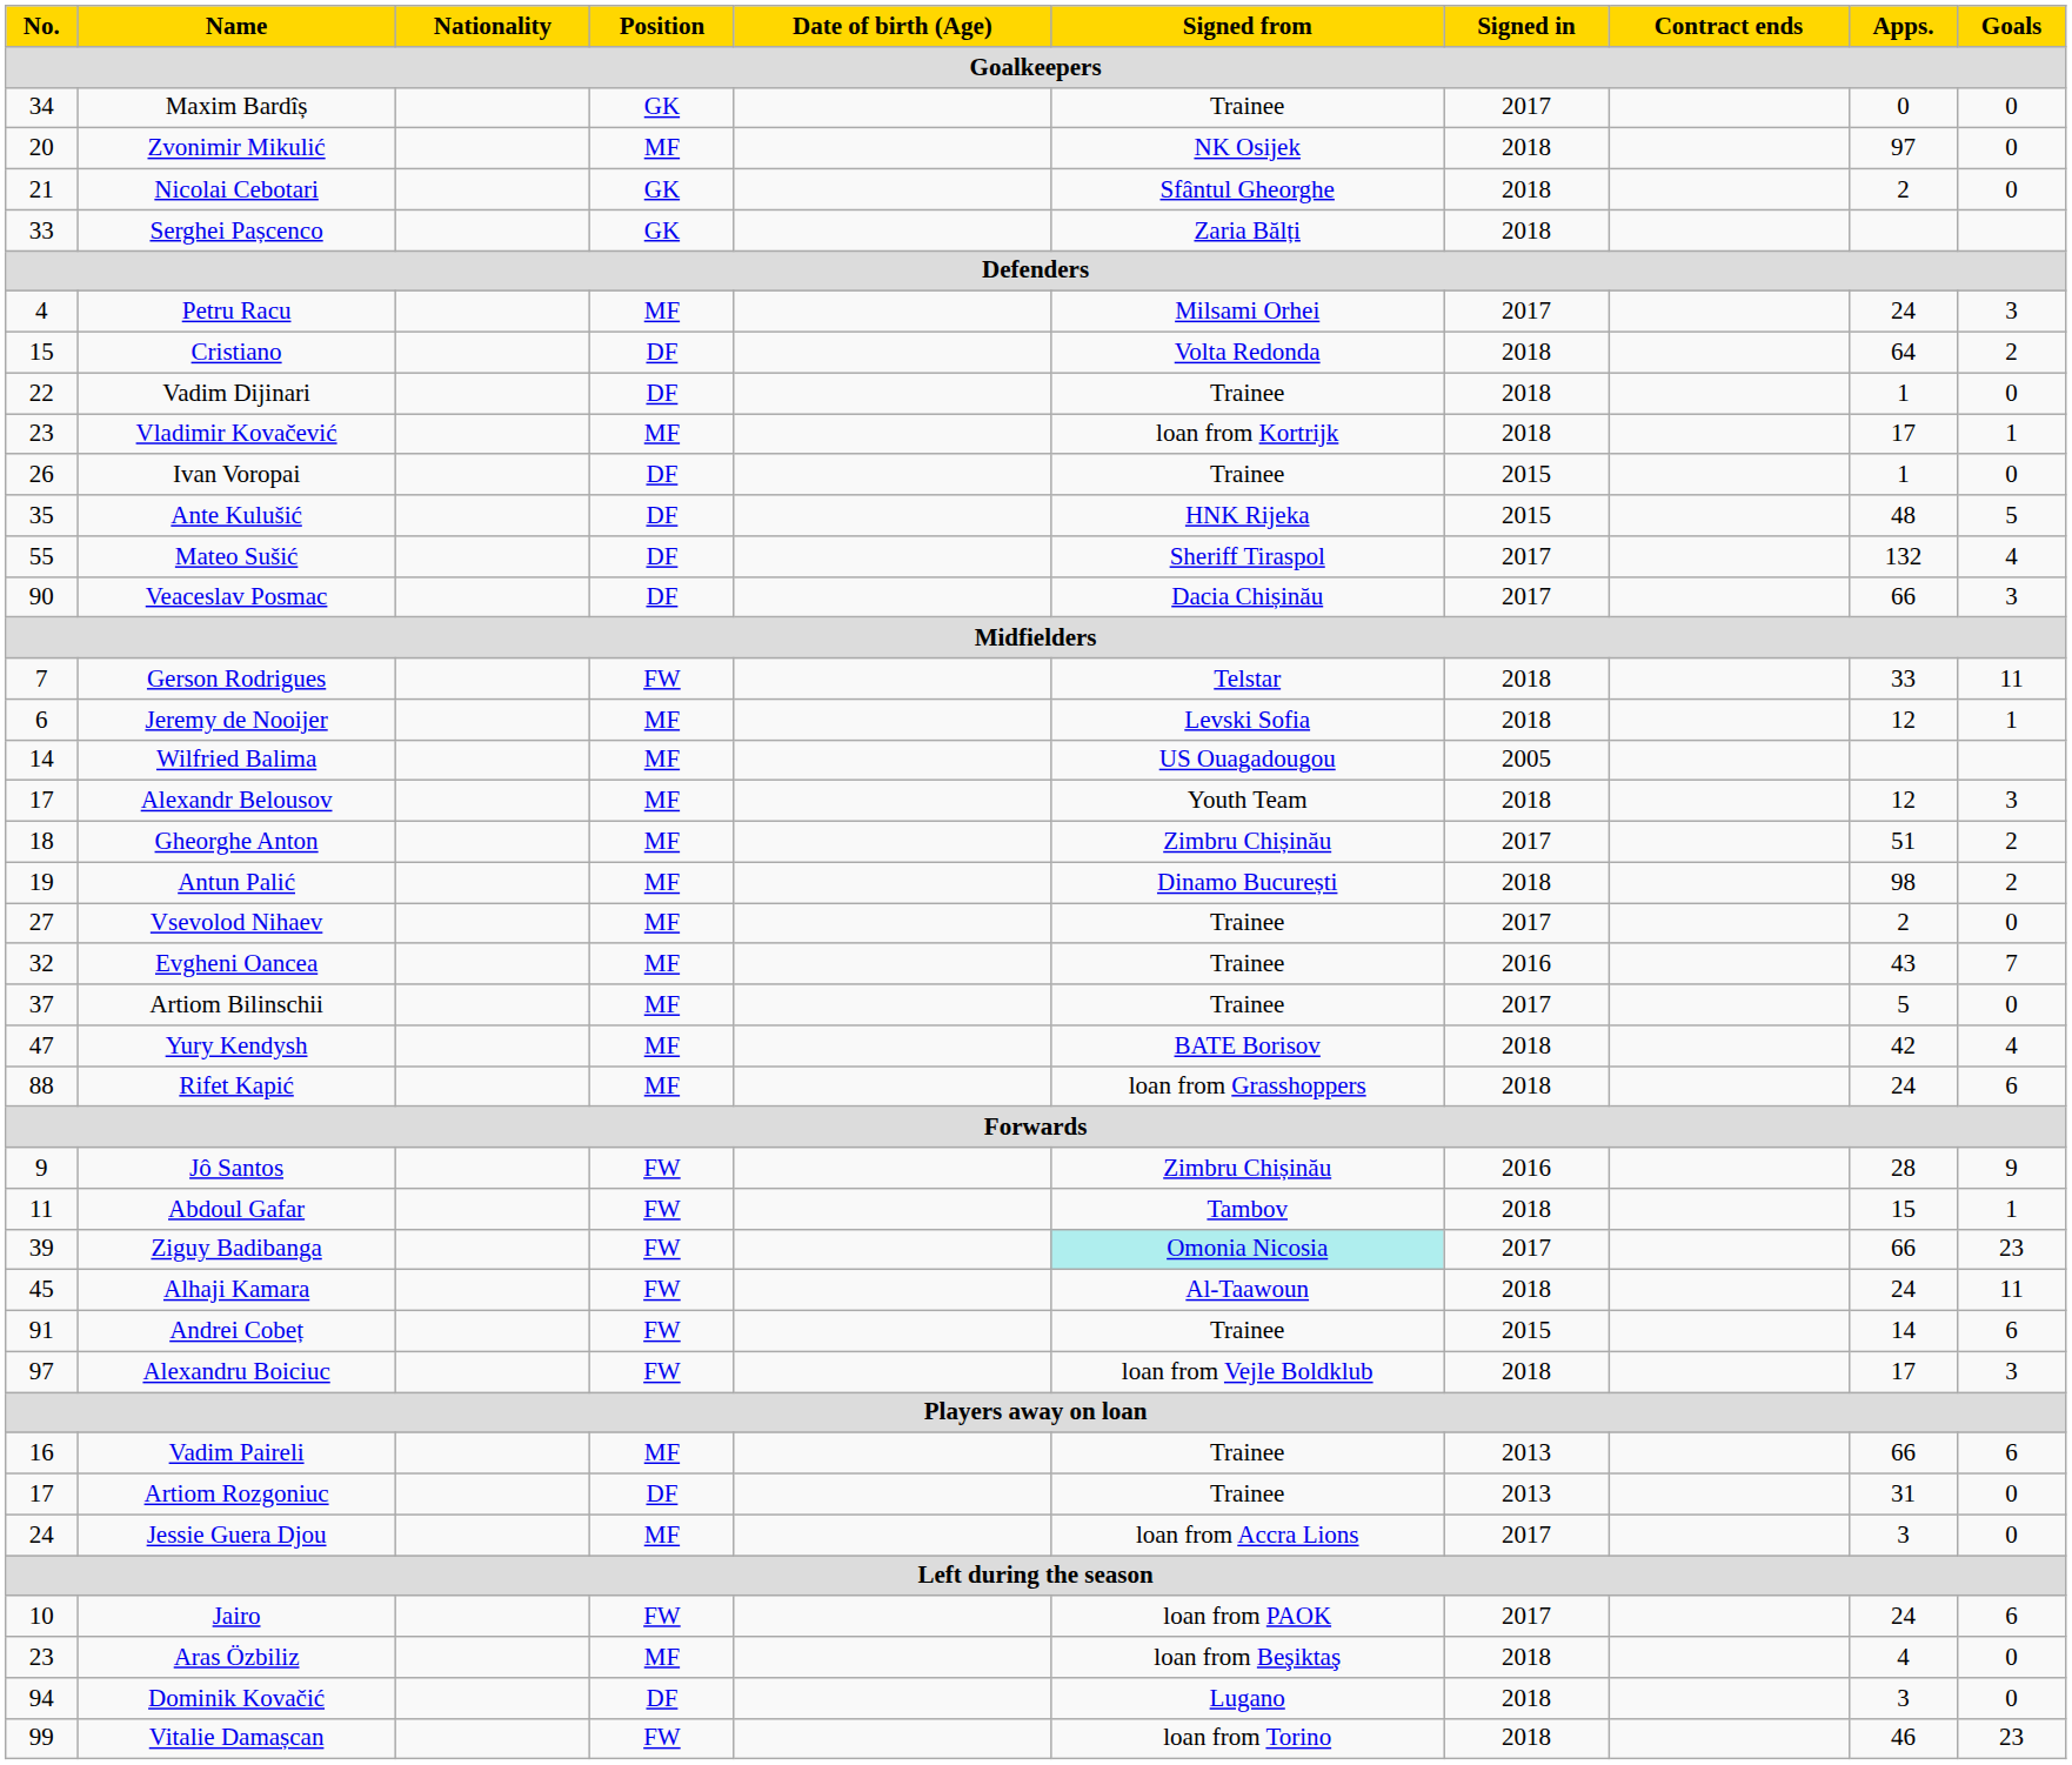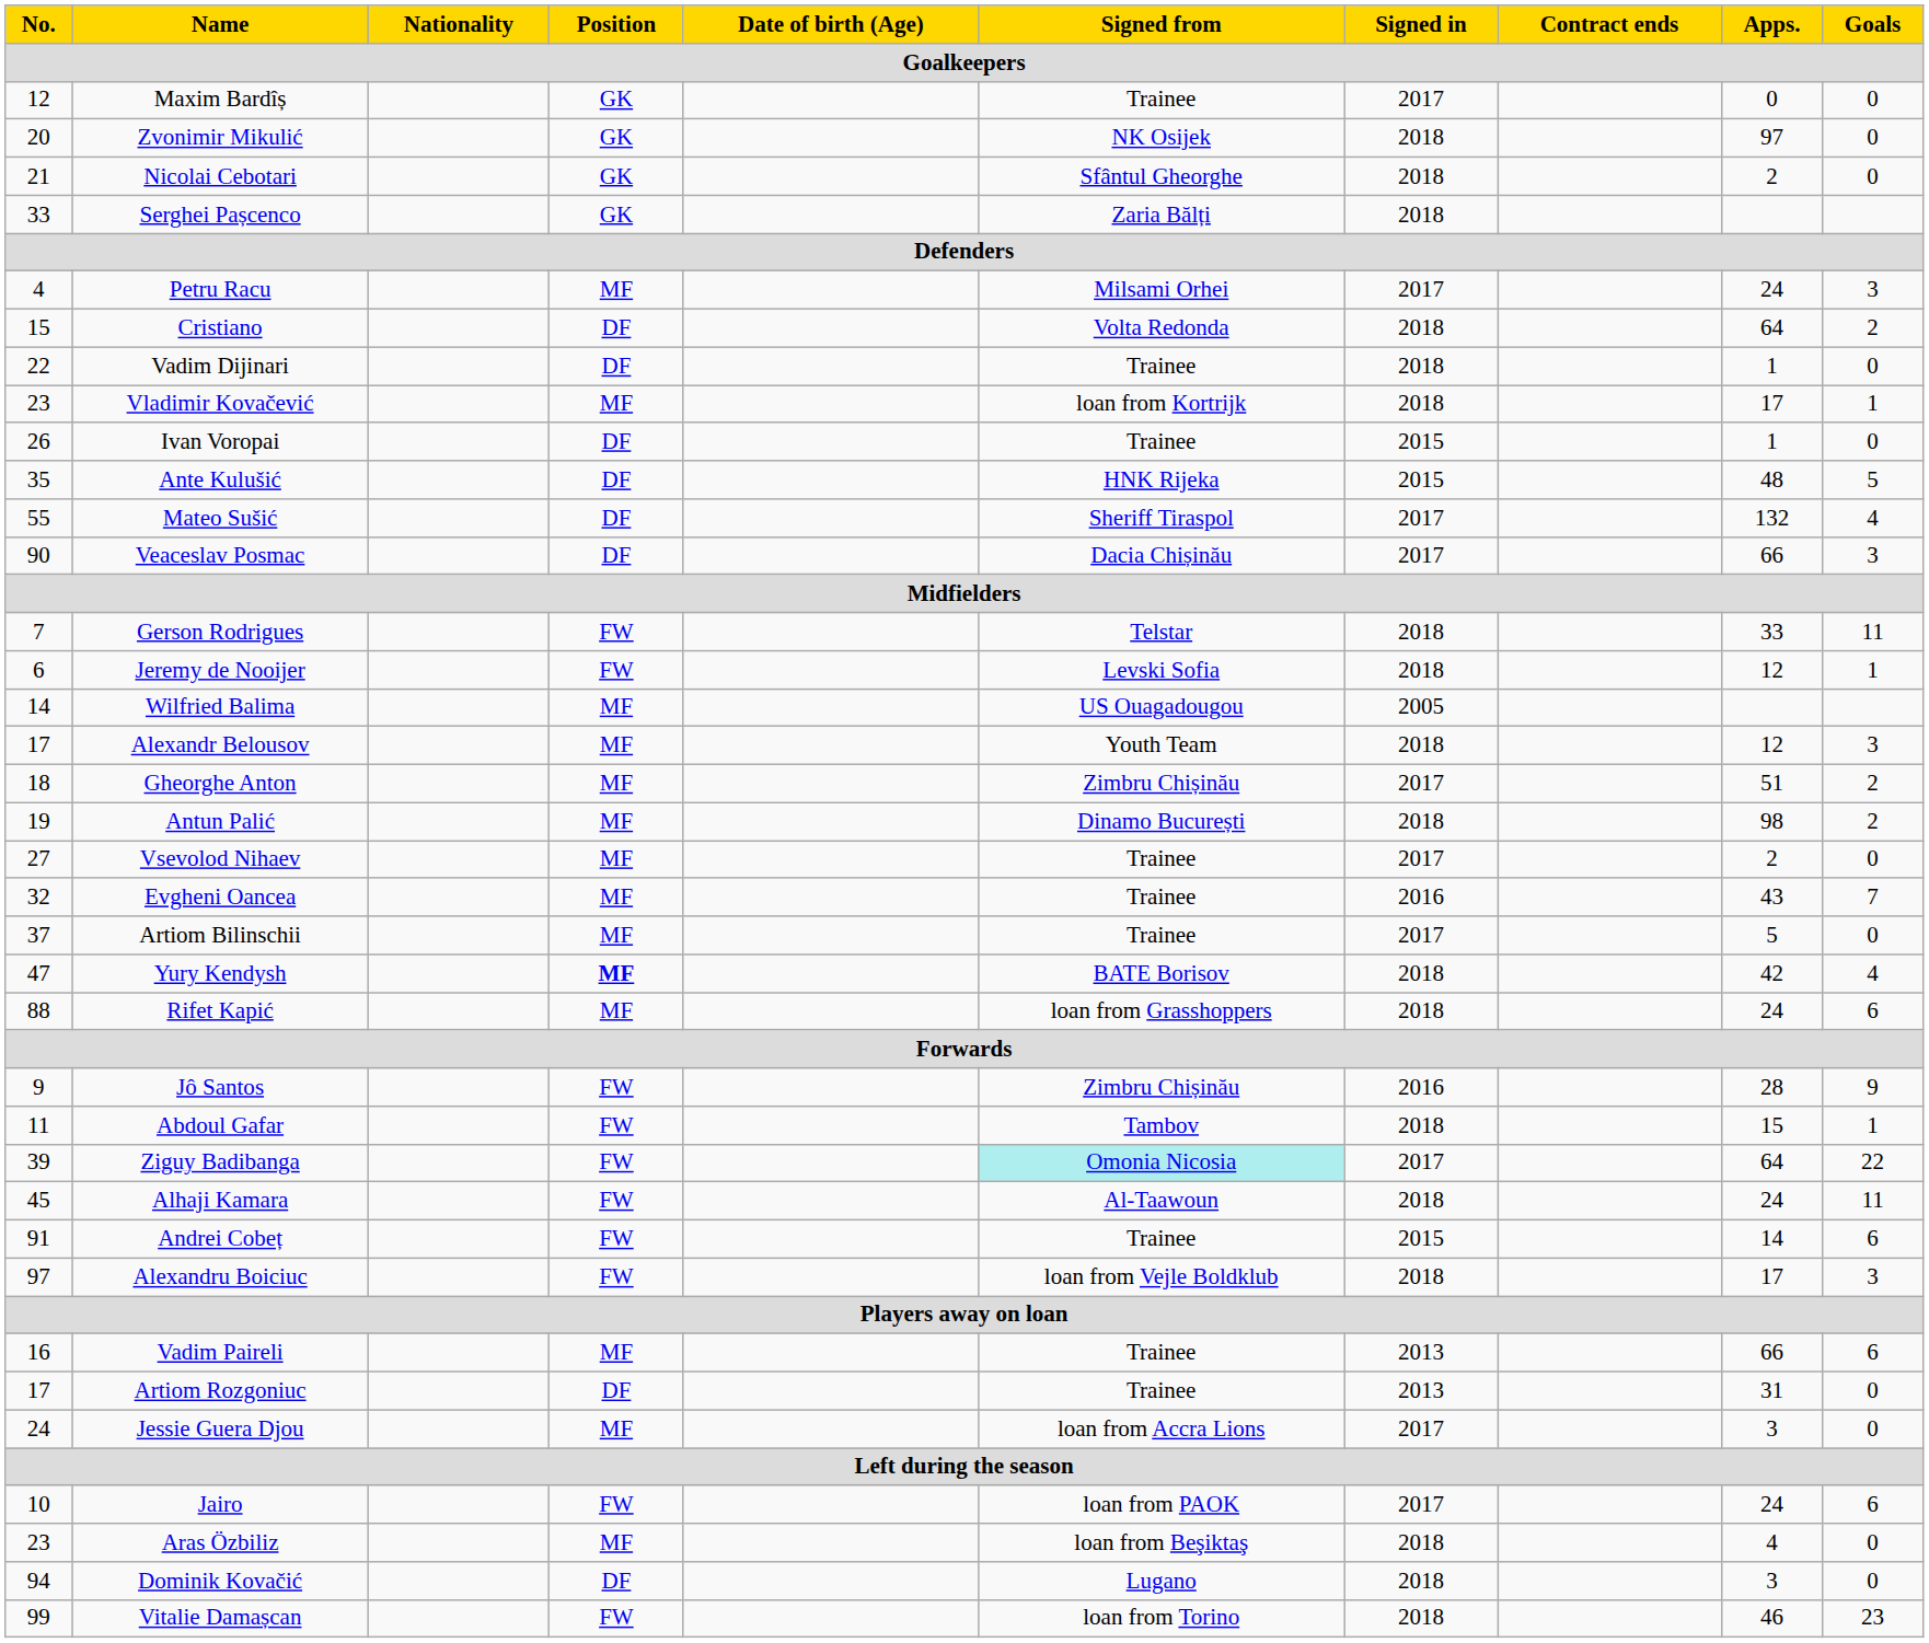Maxim Bardîș | No.: 34 -> 12
Zvonimir Mikulić | Position: MF -> GK
Jeremy de Nooijer | Position: MF -> FW
Yury Kendysh | Position: normal -> bold
Ziguy Badibanga | Apps.: 66 -> 64
Ziguy Badibanga | Goals: 23 -> 22
